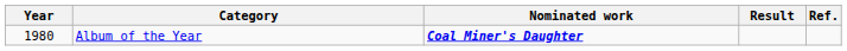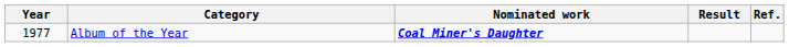Album of the Year | Year: 1980 -> 1977
